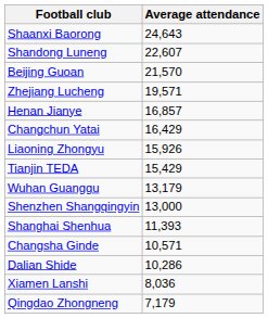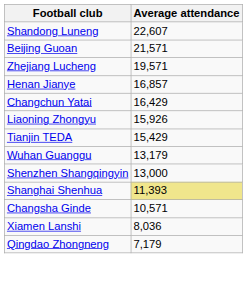- row: Shaanxi Baorong | 24,643
Beijing Guoan | Average attendance: 21,570 -> 21,571
Shanghai Shenhua | Average attendance: no background -> khaki background
- row: Dalian Shide | 10,286
